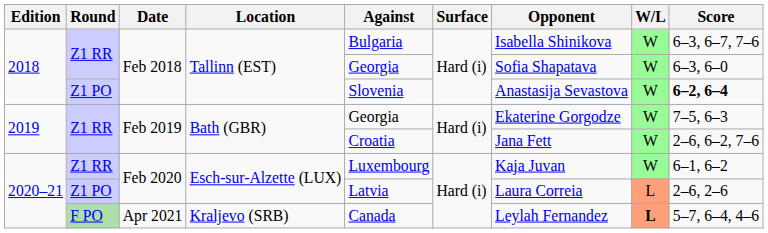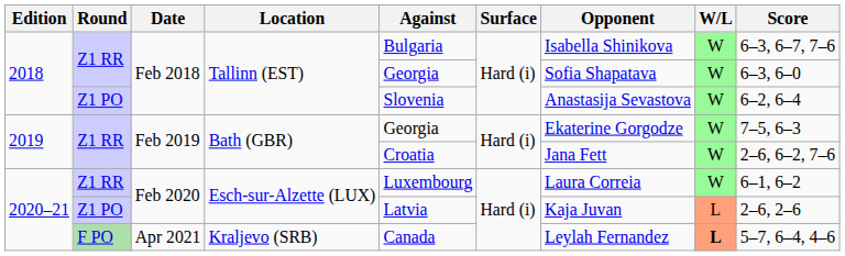Z1 PO / Feb 2018 | Score: bold -> normal
Z1 RR / Feb 2020 | Opponent: Kaja Juvan -> Laura Correia
Z1 PO / Feb 2020 | Opponent: Laura Correia -> Kaja Juvan
